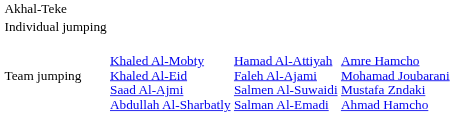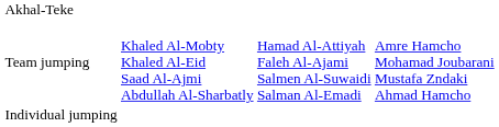rows swapped: Individual jumping <-> Team jumping
